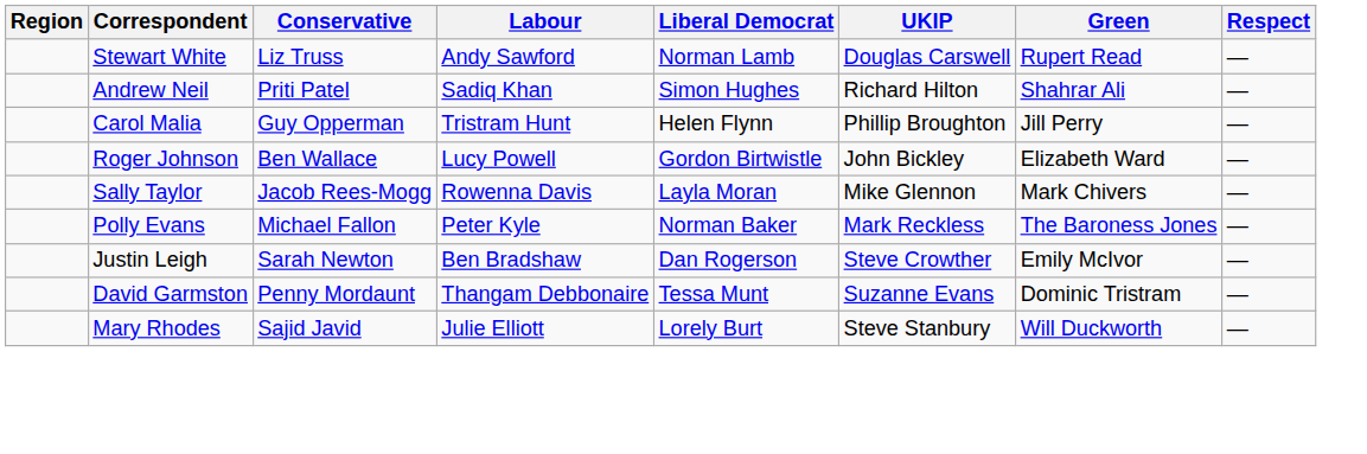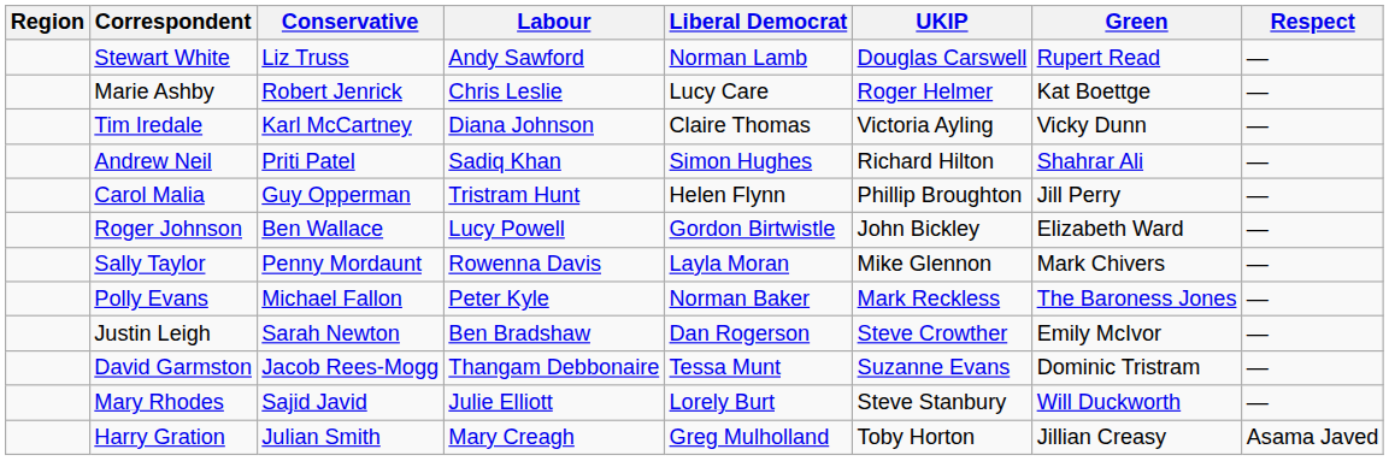+ row: Marie Ashby | Robert Jenrick | Chris Leslie | Lucy Care | Roger Helmer | Kat Boettge | —
+ row: Tim Iredale | Karl McCartney | Diana Johnson | Claire Thomas | Victoria Ayling | Vicky Dunn | —
Sally Taylor | Conservative: Jacob Rees-Mogg -> Penny Mordaunt
David Garmston | Conservative: Penny Mordaunt -> Jacob Rees-Mogg
+ row: Harry Gration | Julian Smith | Mary Creagh | Greg Mulholland | Toby Horton | Jillian Creasy | Asama Javed
